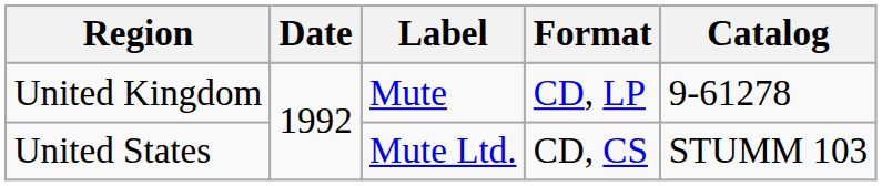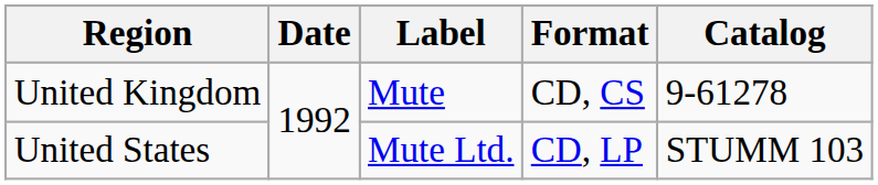United Kingdom | Format: CD, LP -> CD, CS
United States | Format: CD, CS -> CD, LP
